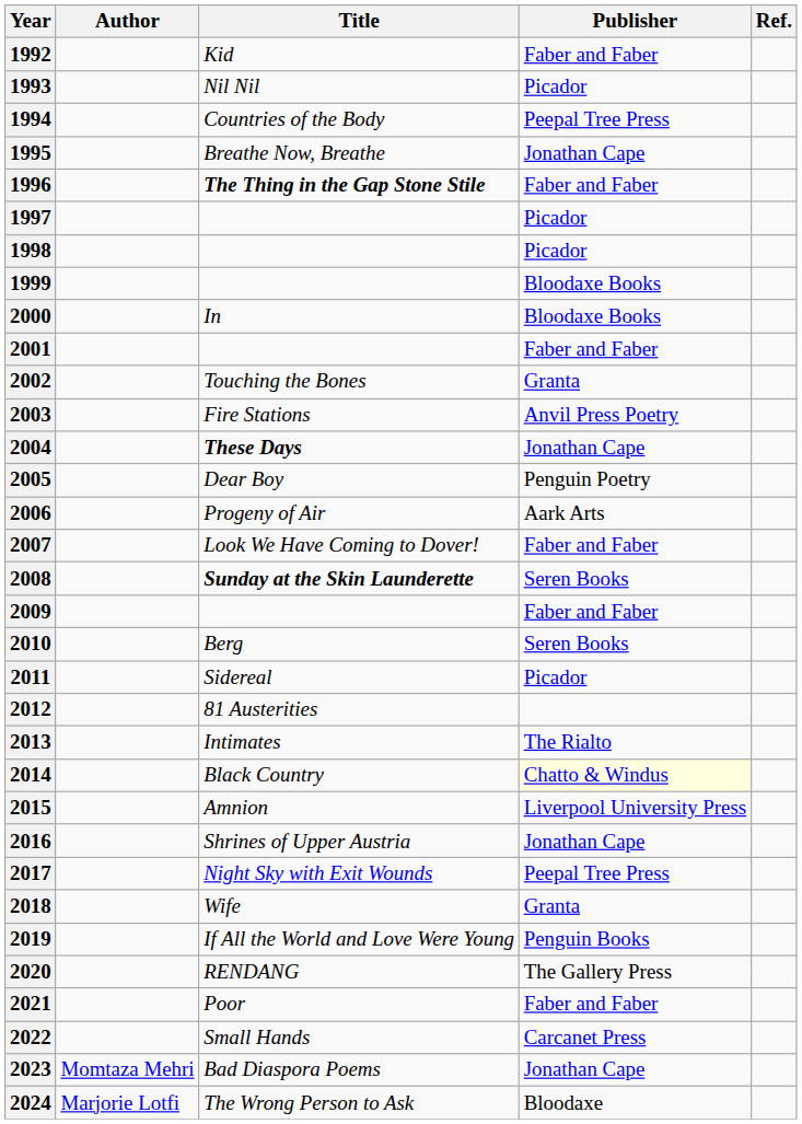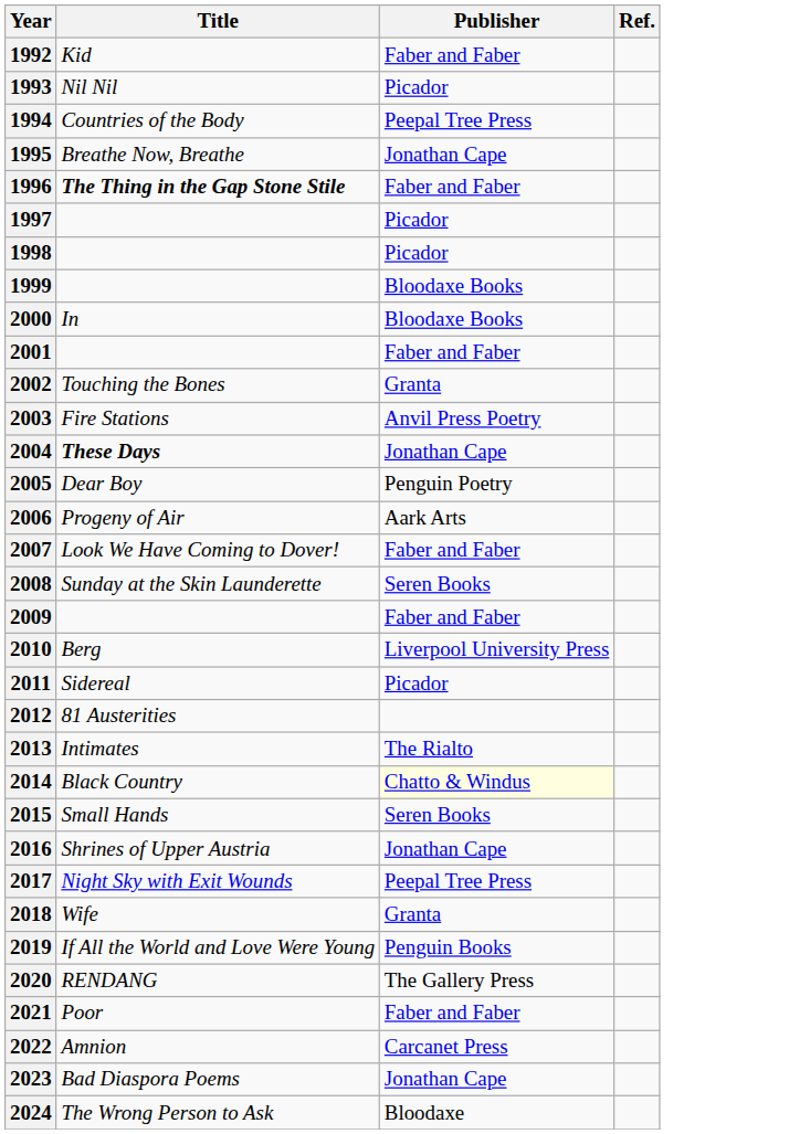- column: Author | Momtaza Mehri | Marjorie Lotfi
2008 | Title: bold -> normal
2010 | Publisher: Seren Books -> Liverpool University Press
2015 | Title: Amnion -> Small Hands
2015 | Publisher: Liverpool University Press -> Seren Books
2022 | Title: Small Hands -> Amnion
